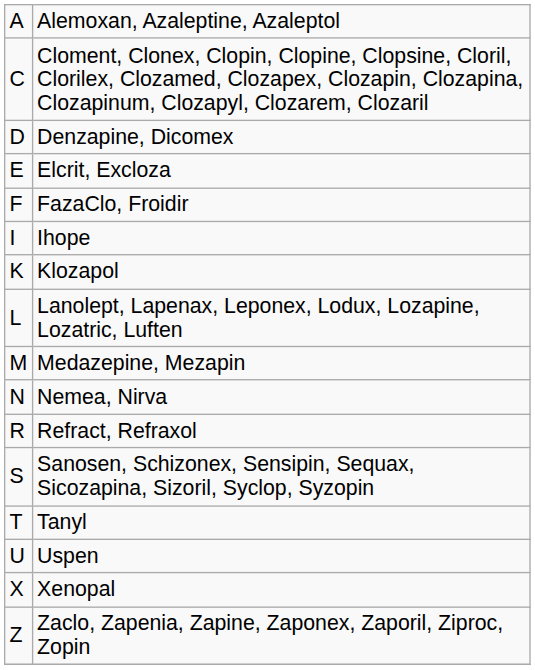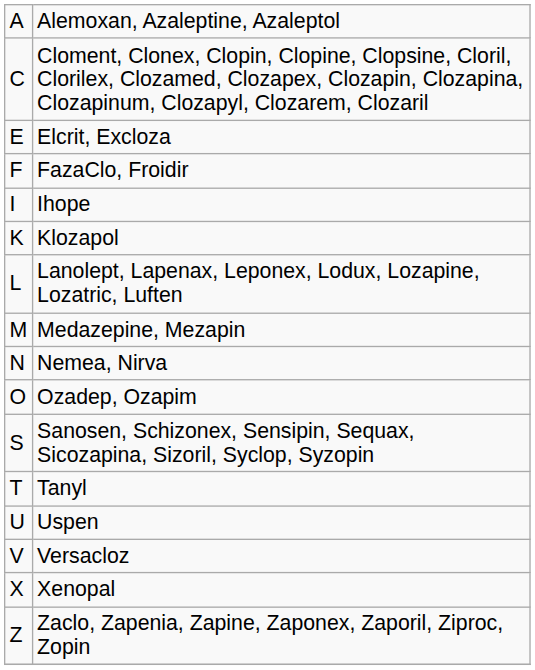- row: D | Denzapine, Dicomex
+ row: O | Ozadep, Ozapim
- row: R | Refract, Refraxol
+ row: V | Versacloz
